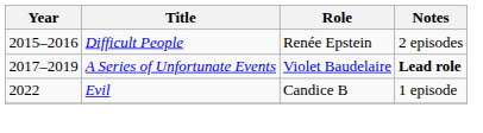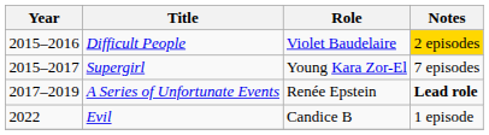Difficult People | Role: Renée Epstein -> Violet Baudelaire
Difficult People | Notes: no background -> gold background
+ row: 2015–2017 | Supergirl | Young Kara Zor-El | 7 episodes
A Series of Unfortunate Events | Role: Violet Baudelaire -> Renée Epstein
